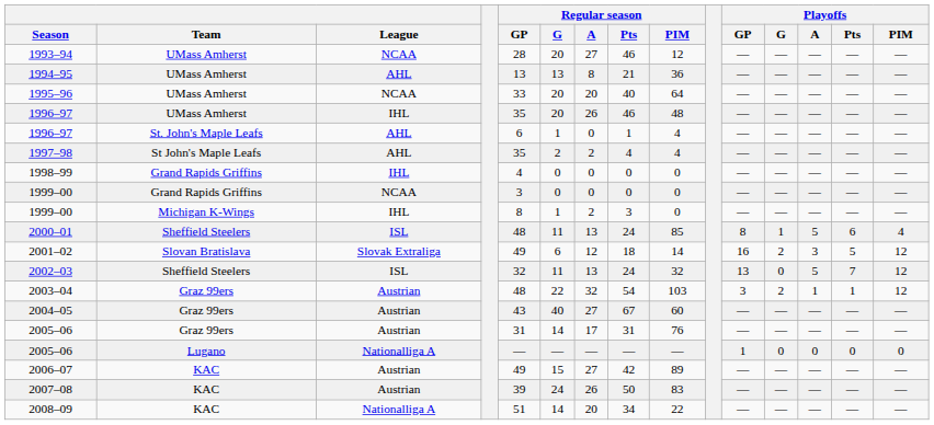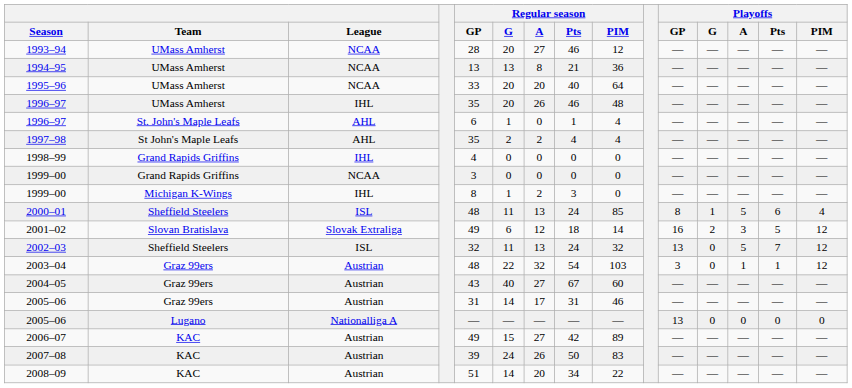1994–95 | League: AHL -> NCAA
2003–04 | Playoffs / G: 2 -> 0
2005–06 / Graz 99ers | Regular season / PIM: 76 -> 46
2005–06 / Lugano | Playoffs / GP: 1 -> 13
2008–09 | League: Nationalliga A -> Austrian
